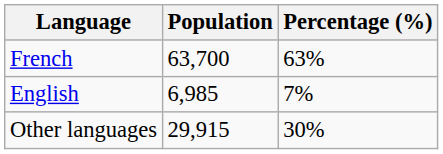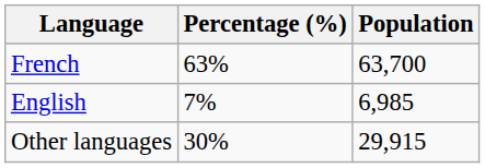columns swapped: Population <-> Percentage (%)
